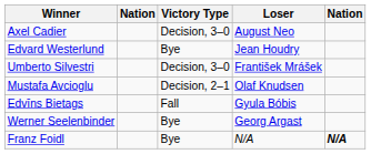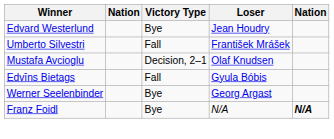- row: Axel Cadier | Decision, 3–0 | August Neo
Umberto Silvestri | Victory Type: Decision, 3–0 -> Fall
